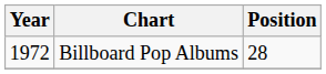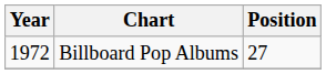Billboard Pop Albums | Position: 28 -> 27
